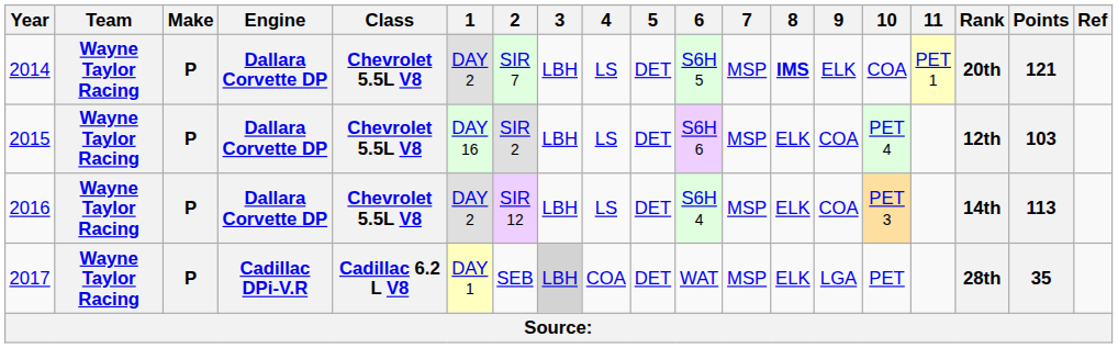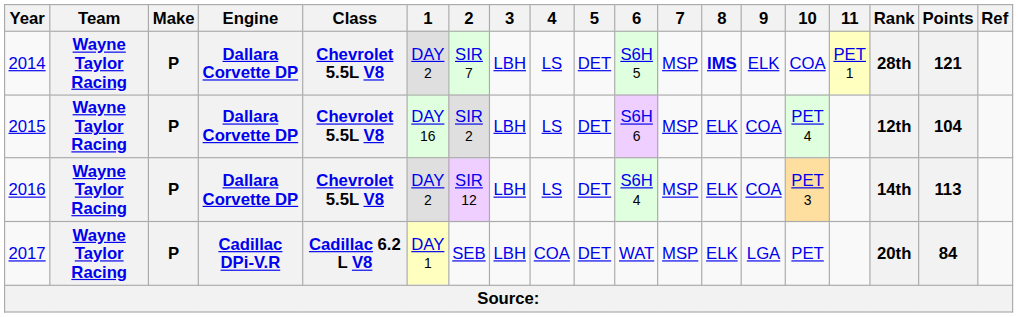2014 | Rank: 20th -> 28th
2015 | Points: 103 -> 104
2017 | 3: lightgrey background -> no background
2017 | Rank: 28th -> 20th
2017 | Points: 35 -> 84
